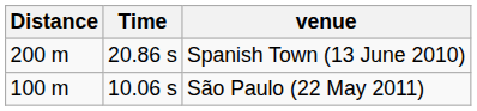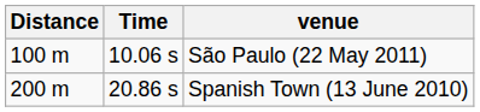rows swapped: São Paulo (22 May 2011) <-> Spanish Town (13 June 2010)
